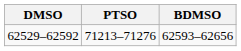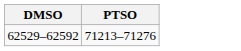- column: BDMSO | 62593–62656
